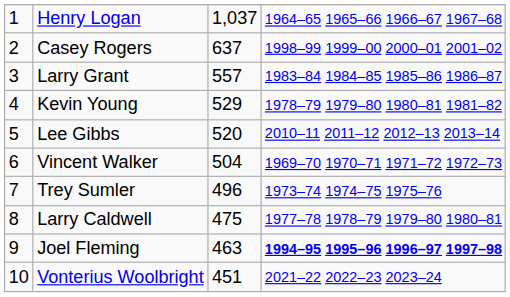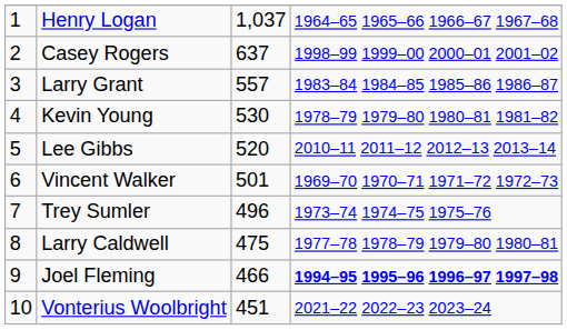Kevin Young | column 3: 529 -> 530
Vincent Walker | column 3: 504 -> 501
Joel Fleming | column 3: 463 -> 466
